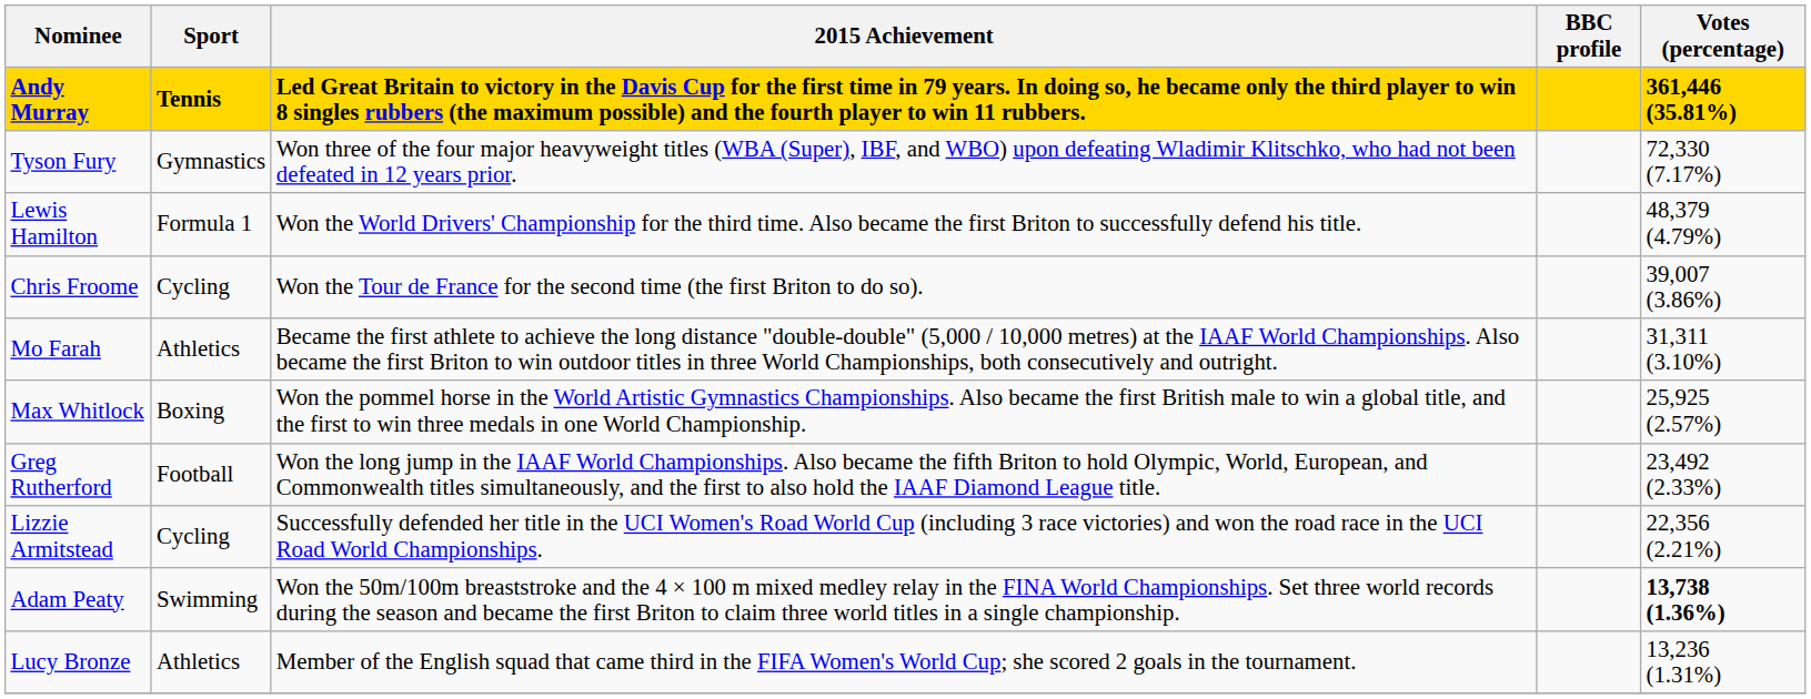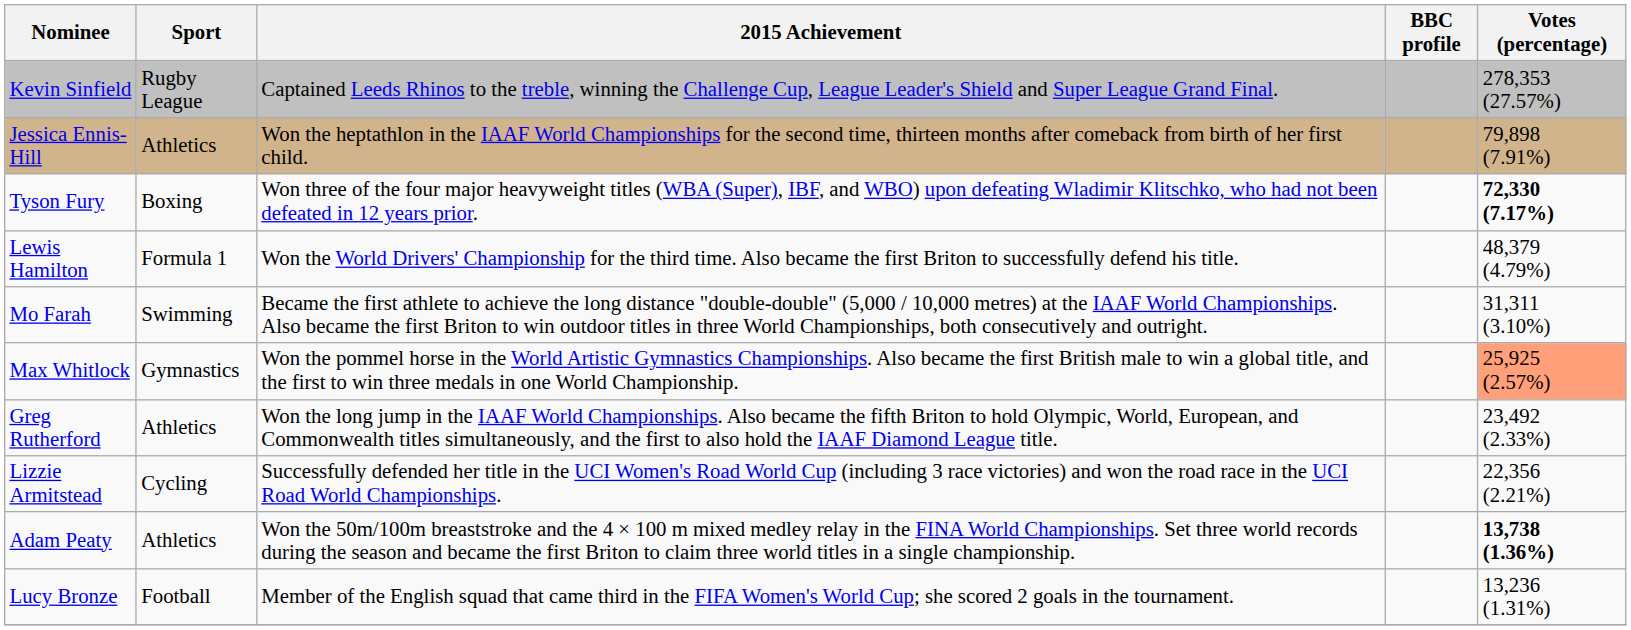- row: Andy Murray | Tennis | Led Great Britain to victory in the Davis Cup for the first time in 79 years. In doing so, he became only the third player to win 8 singles rubbers (the maximum possible) and the fourth player to win 11 rubbers. | 361,446 (35.81%)
+ row: Kevin Sinfield | Rugby League | Captained Leeds Rhinos to the treble, winning the Challenge Cup, League Leader's Shield and Super League Grand Final. | 278,353 (27.57%)
+ row: Jessica Ennis-Hill | Athletics | Won the heptathlon in the IAAF World Championships for the second time, thirteen months after comeback from birth of her first child. | 79,898 (7.91%)
Tyson Fury | Sport: Gymnastics -> Boxing
Tyson Fury | Votes (percentage): normal -> bold
- row: Chris Froome | Cycling | Won the Tour de France for the second time (the first Briton to do so). | 39,007 (3.86%)
Mo Farah | Sport: Athletics -> Swimming
Max Whitlock | Sport: Boxing -> Gymnastics
Max Whitlock | Votes (percentage): no background -> lightsalmon background
Greg Rutherford | Sport: Football -> Athletics
Adam Peaty | Sport: Swimming -> Athletics
Lucy Bronze | Sport: Athletics -> Football
